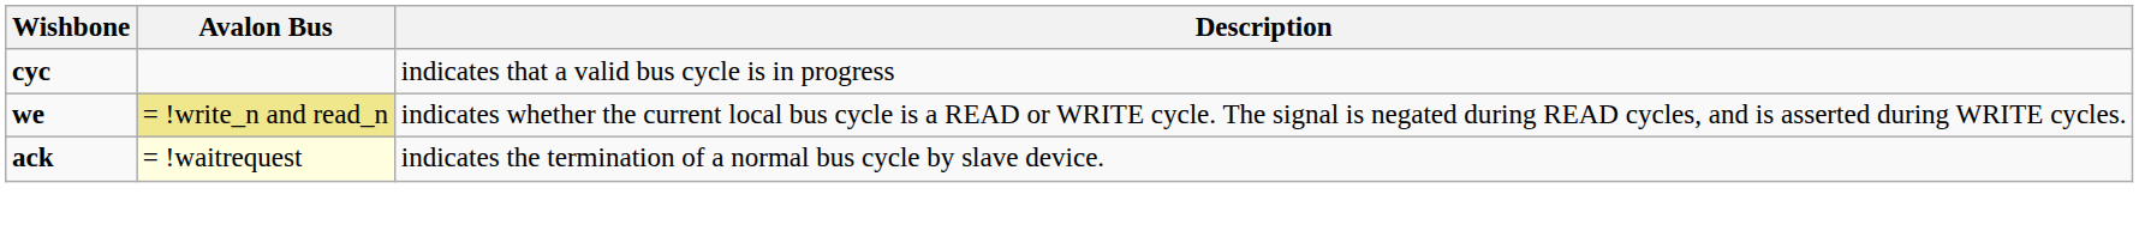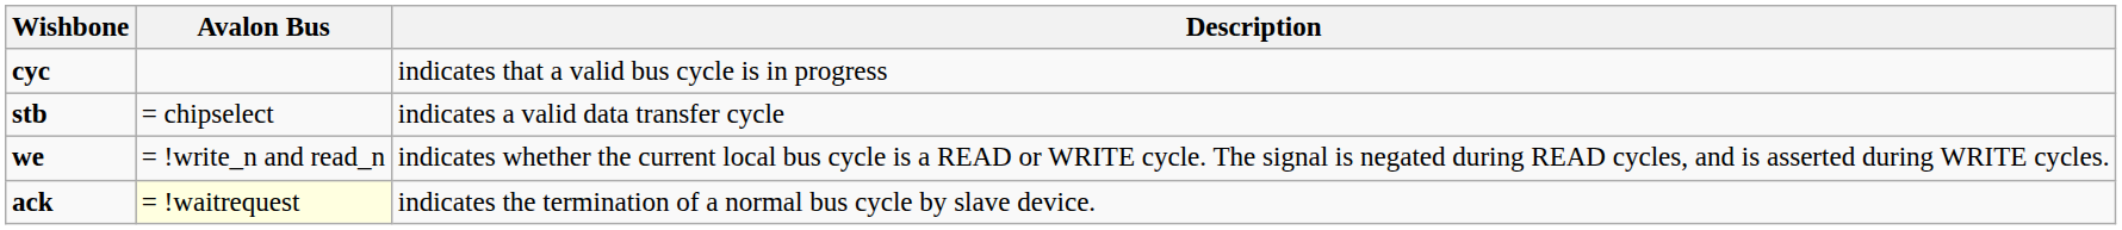+ row: stb | = chipselect | indicates a valid data transfer cycle
we | Avalon Bus: khaki background -> no background
